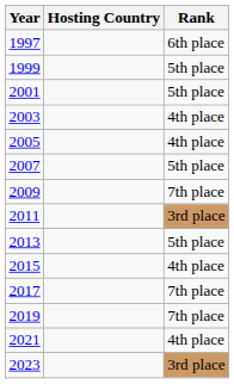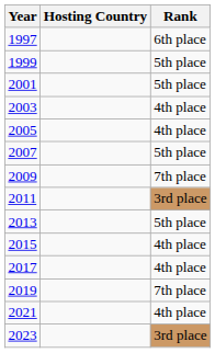2017 | Rank: 7th place -> 4th place
